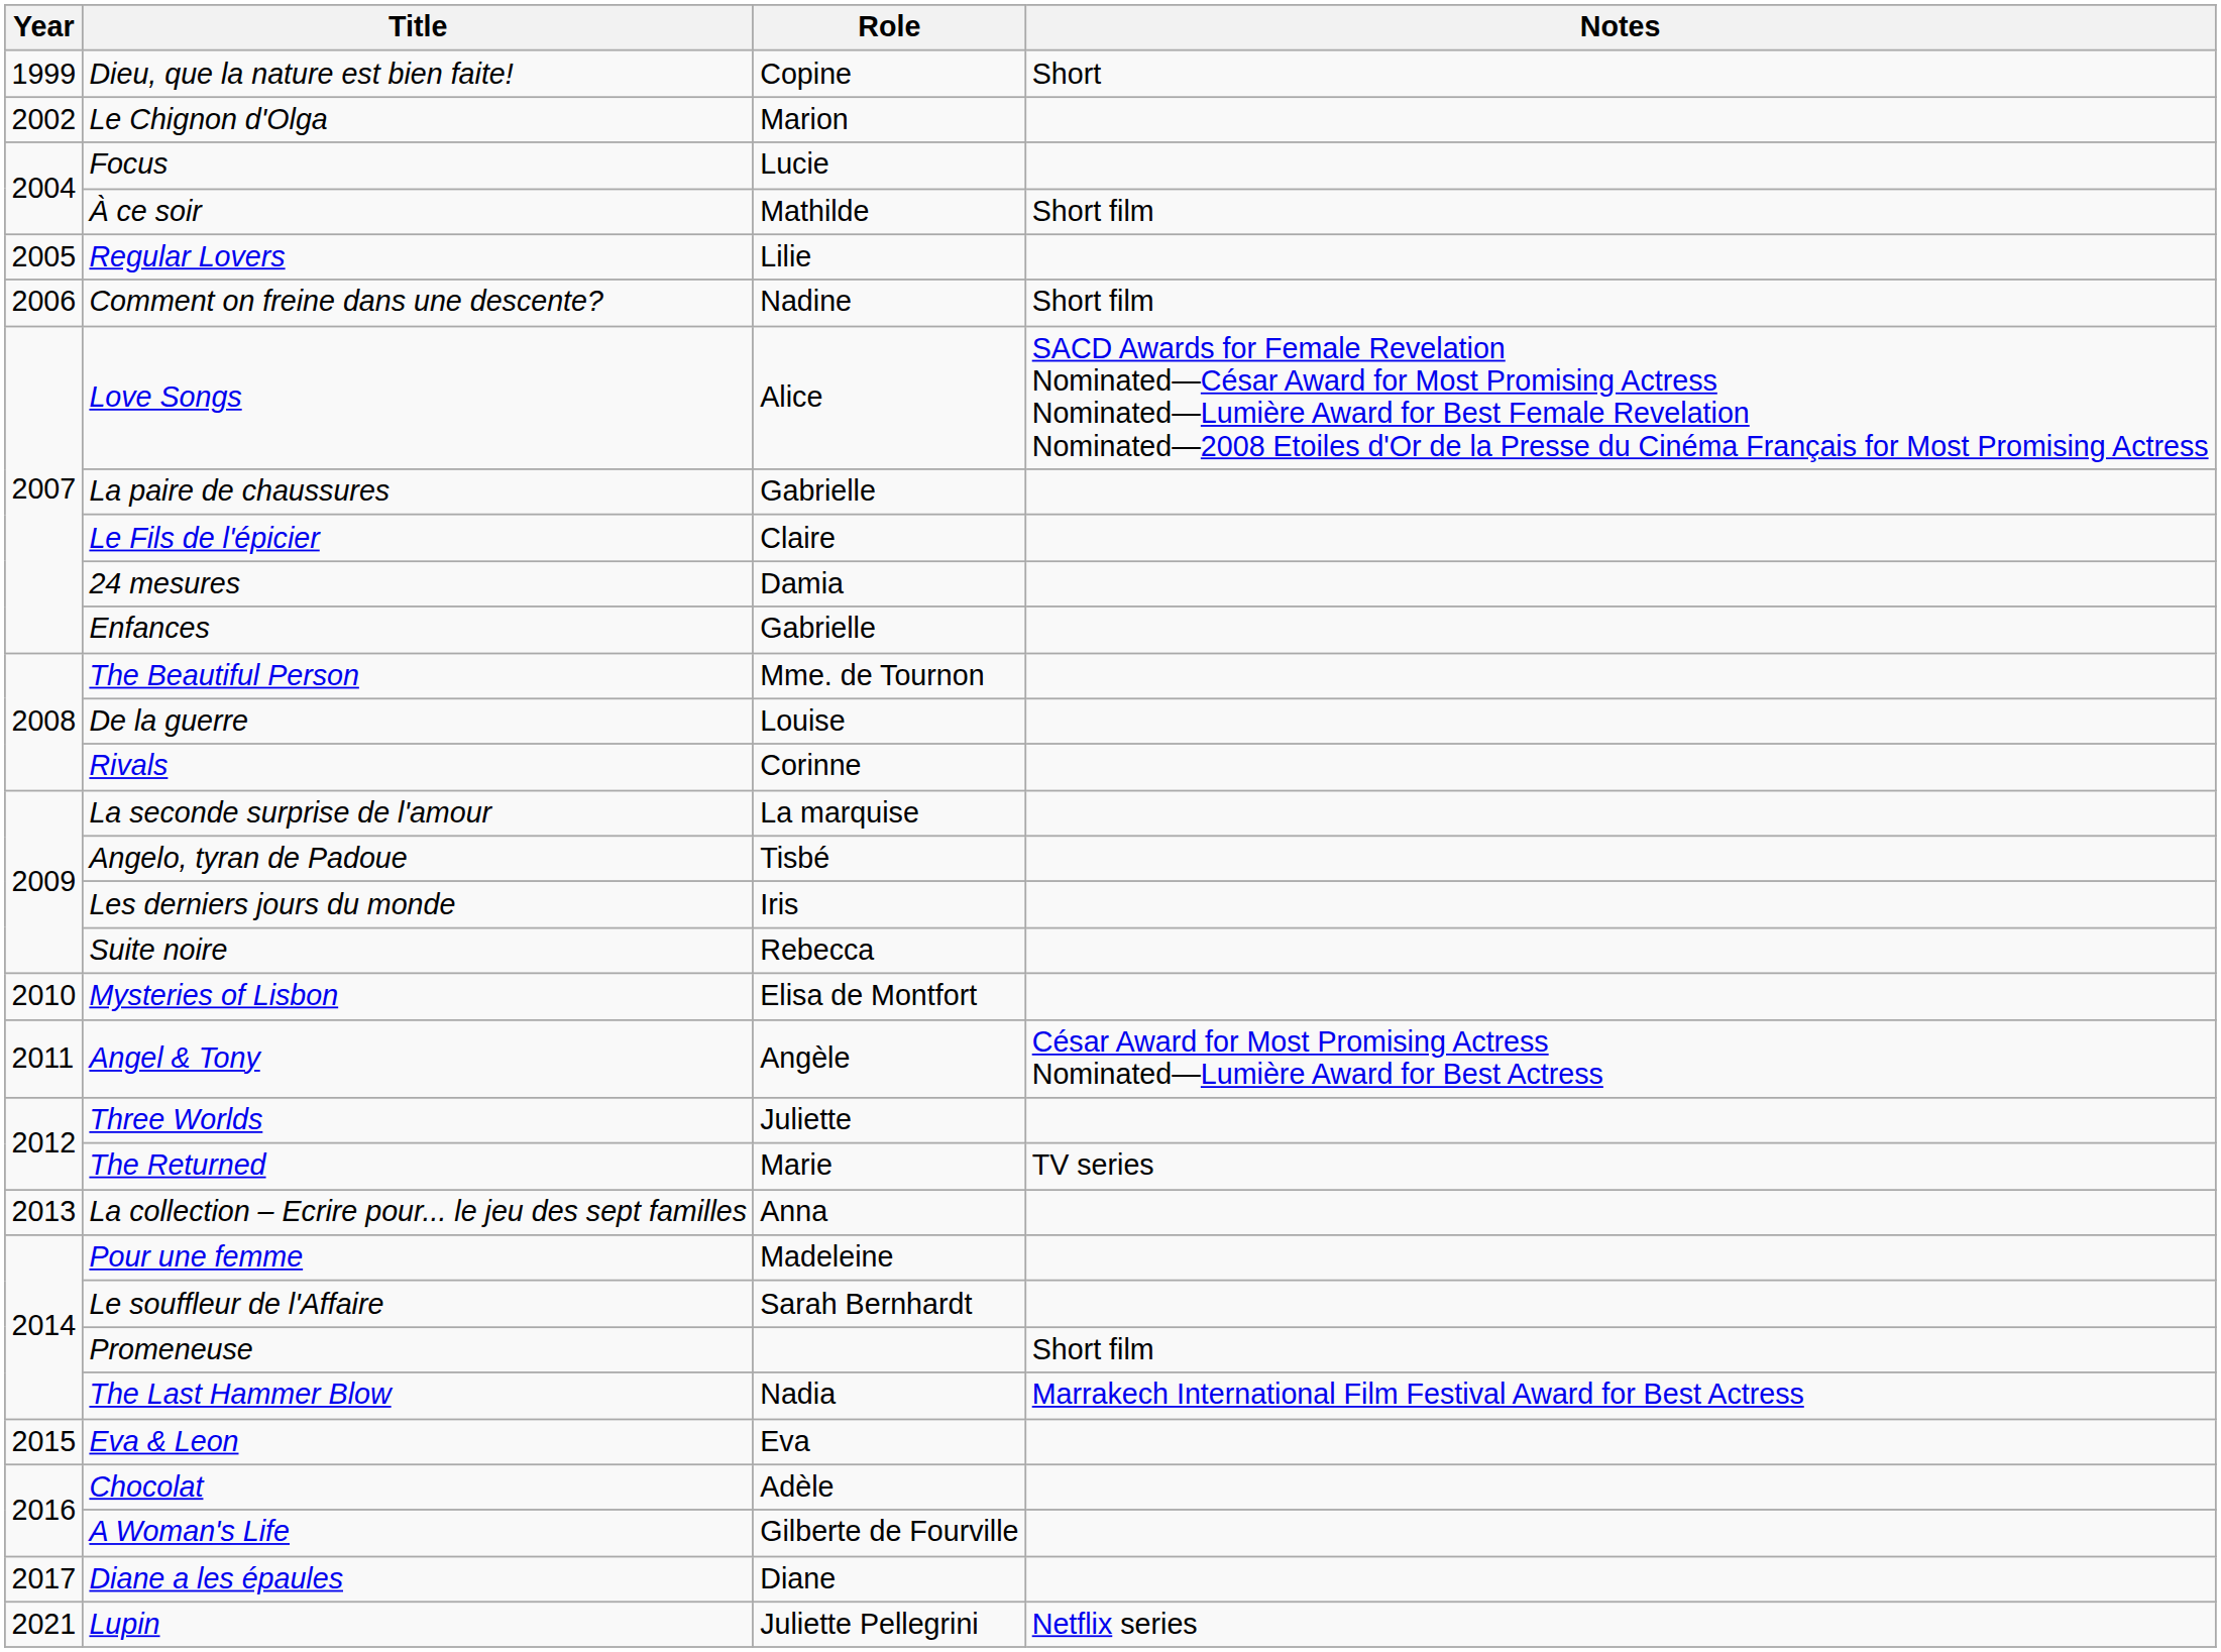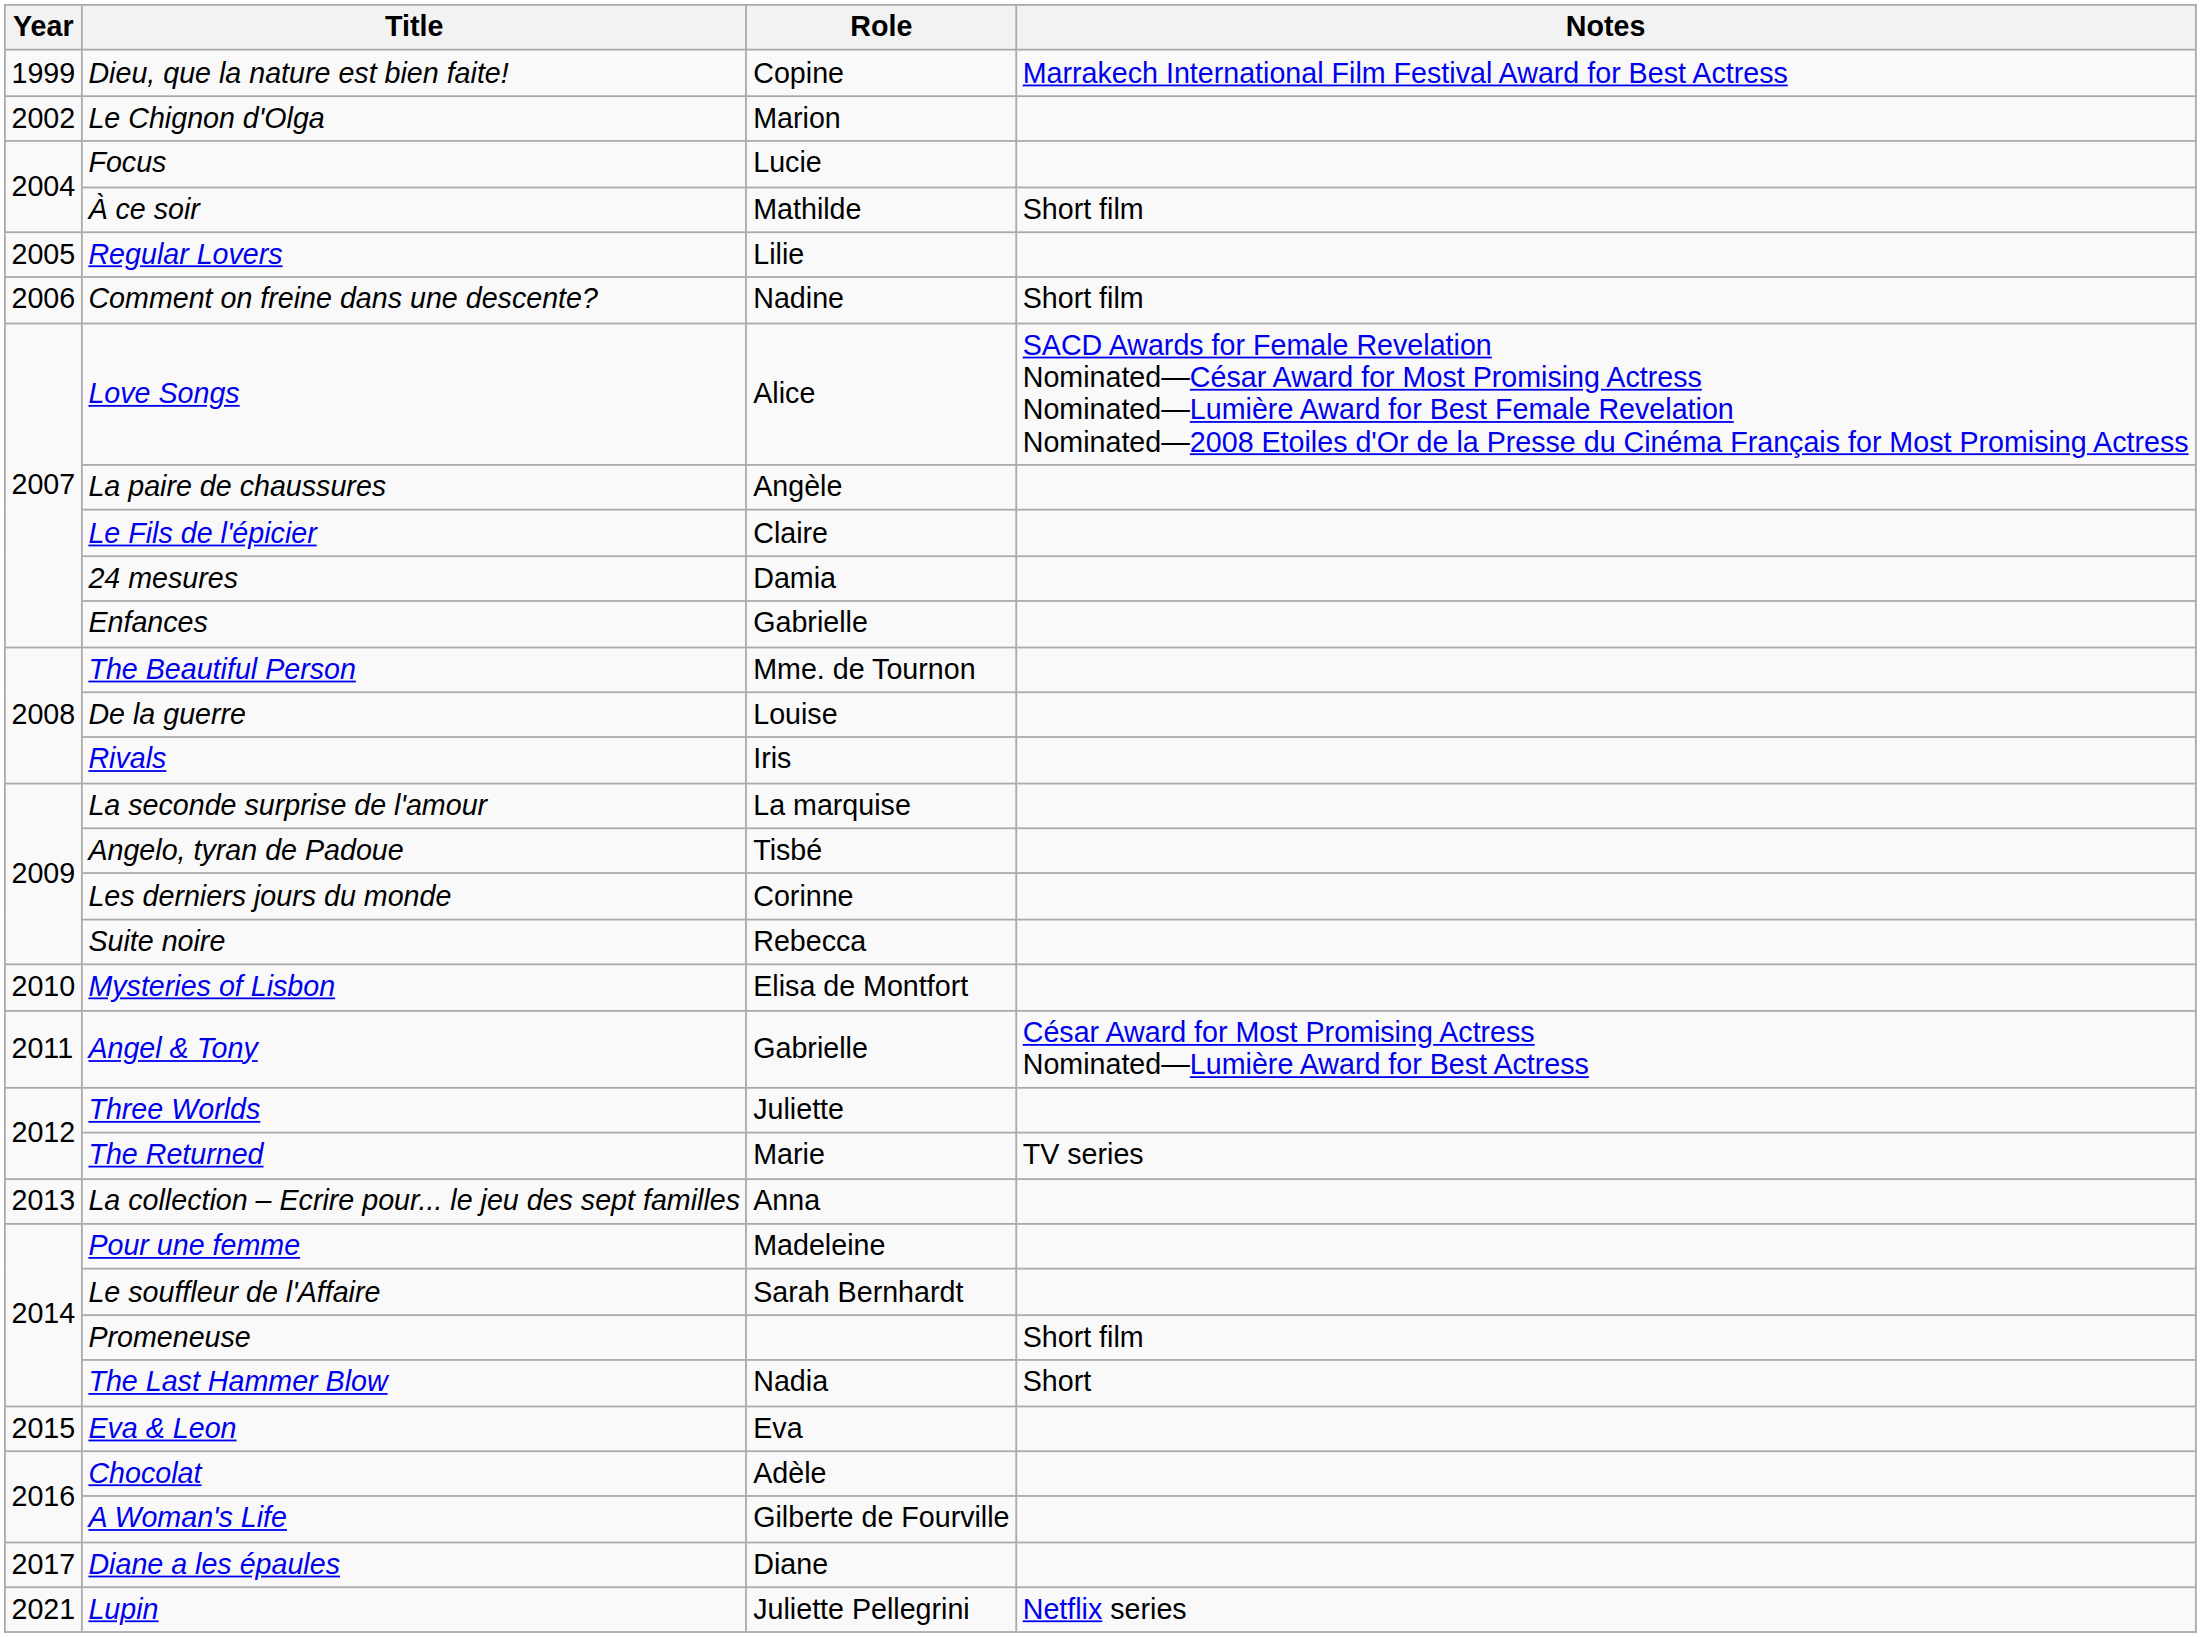Dieu, que la nature est bien faite! | Notes: Short -> Marrakech International Film Festival Award for Best Actress
La paire de chaussures | Role: Gabrielle -> Angèle
Rivals | Role: Corinne -> Iris
Les derniers jours du monde | Role: Iris -> Corinne
Angel & Tony | Role: Angèle -> Gabrielle
The Last Hammer Blow | Notes: Marrakech International Film Festival Award for Best Actress -> Short
